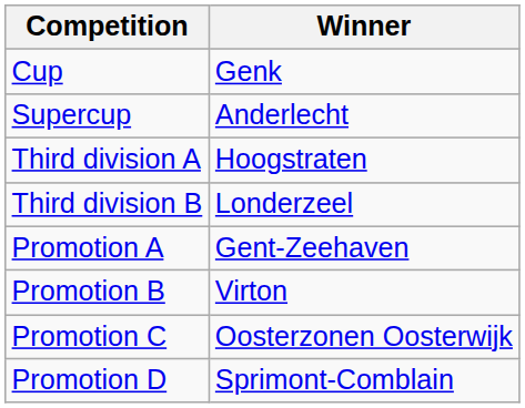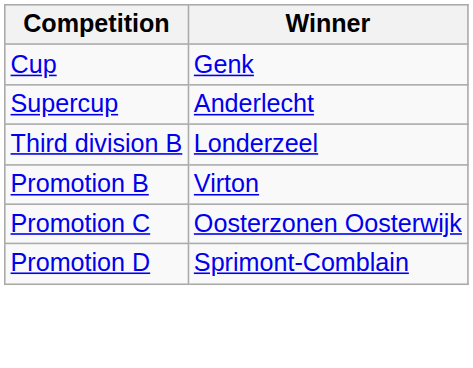- row: Third division A | Hoogstraten
- row: Promotion A | Gent-Zeehaven
